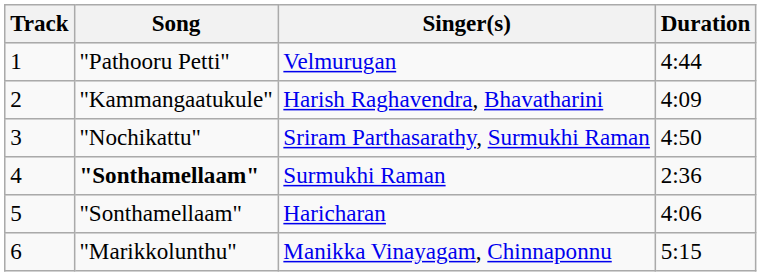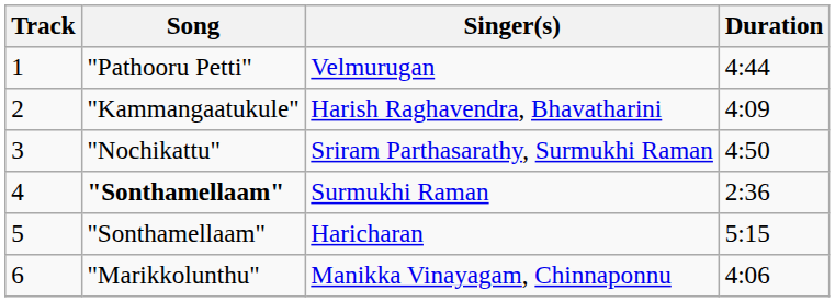Haricharan | Duration: 4:06 -> 5:15
Manikka Vinayagam, Chinnaponnu | Duration: 5:15 -> 4:06
